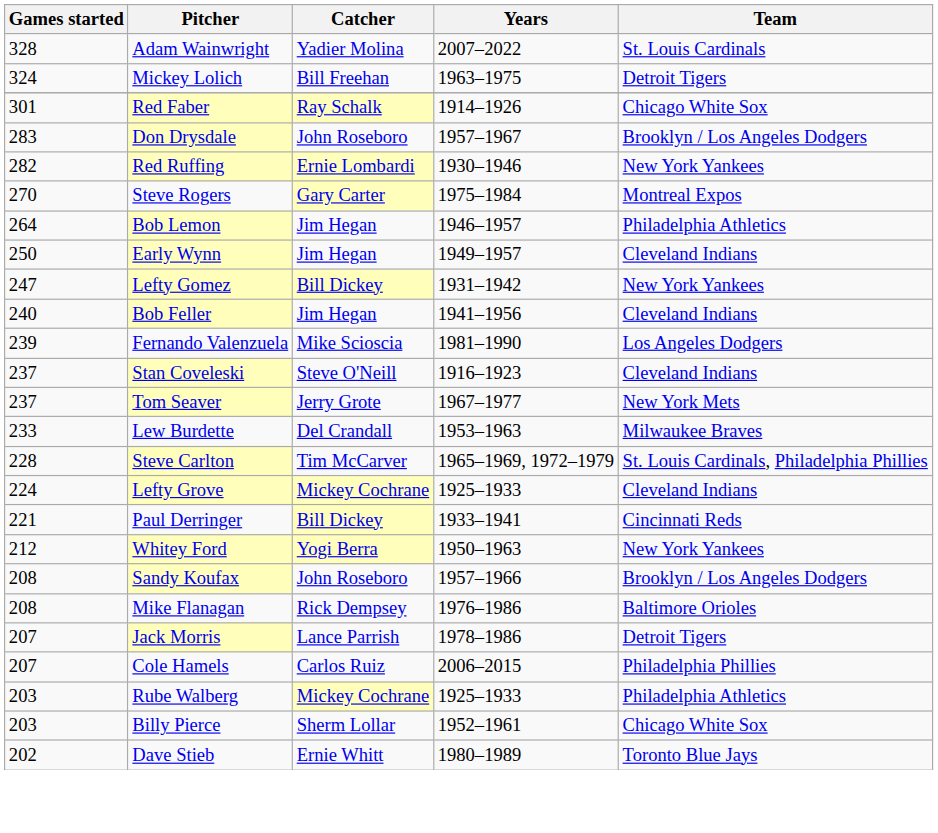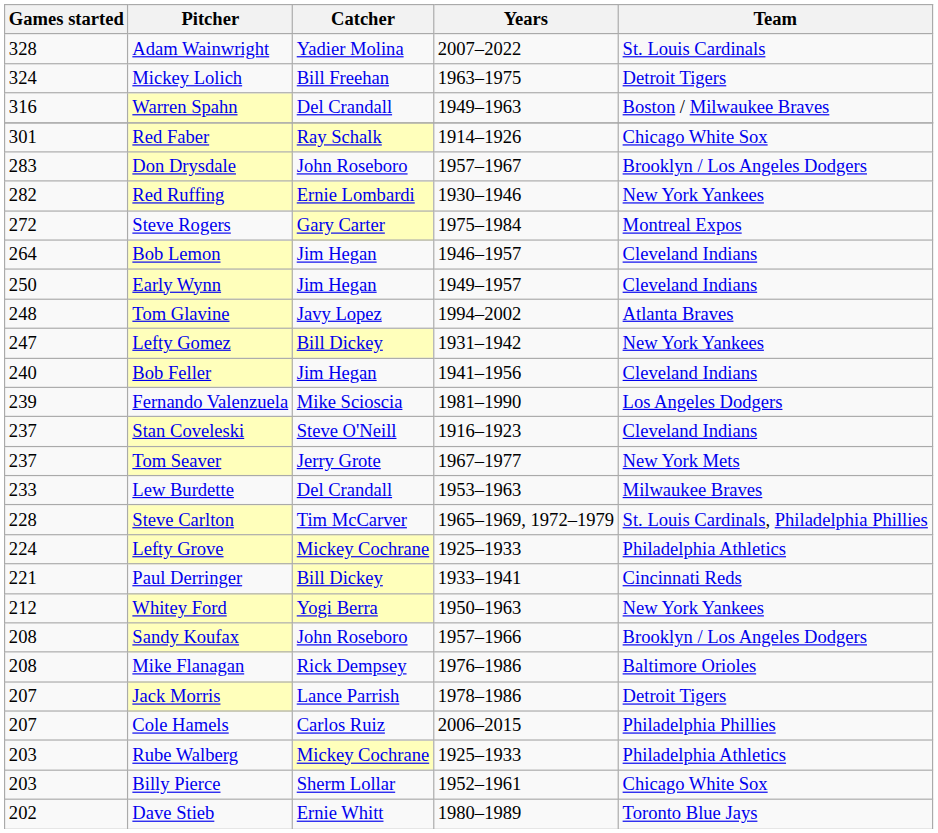+ row: 316 | Warren Spahn | Del Crandall | 1949–1963 | Boston / Milwaukee Braves
Steve Rogers | Games started: 270 -> 272
Bob Lemon | Team: Philadelphia Athletics -> Cleveland Indians
+ row: 248 | Tom Glavine | Javy Lopez | 1994–2002 | Atlanta Braves
Lefty Grove | Team: Cleveland Indians -> Philadelphia Athletics
